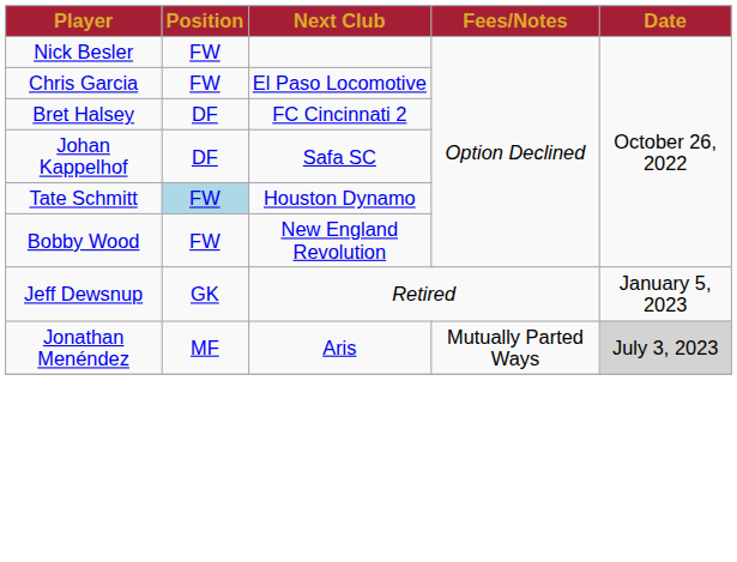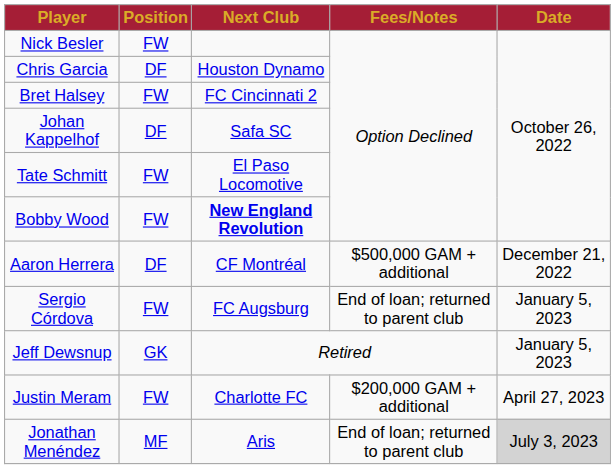Chris Garcia | Position: FW -> DF
Chris Garcia | Next Club: El Paso Locomotive -> Houston Dynamo
Bret Halsey | Position: DF -> FW
Tate Schmitt | Position: lightblue background -> no background
Tate Schmitt | Next Club: Houston Dynamo -> El Paso Locomotive
Bobby Wood | Next Club: normal -> bold
+ row: Aaron Herrera | DF | CF Montréal | $500,000 GAM + additional | December 21, 2022
+ row: Sergio Córdova | FW | FC Augsburg | End of loan; returned to parent club | January 5, 2023
+ row: Justin Meram | FW | Charlotte FC | $200,000 GAM + additional | April 27, 2023
Jonathan Menéndez | Fees/Notes: Mutually Parted Ways -> End of loan; returned to parent club
